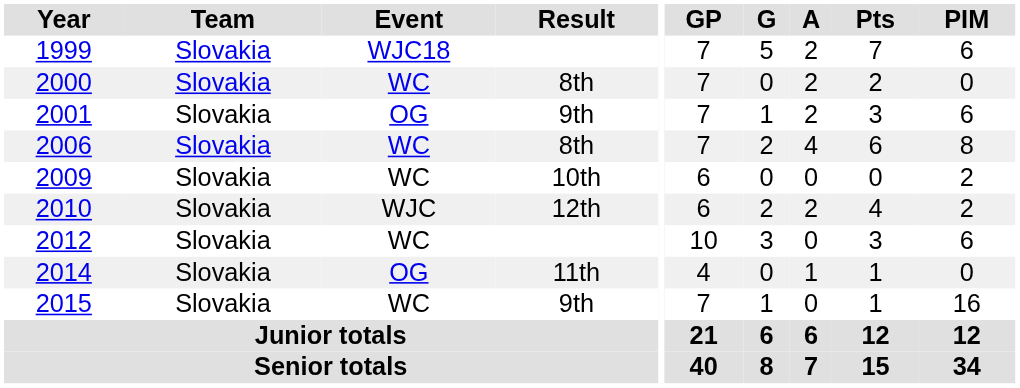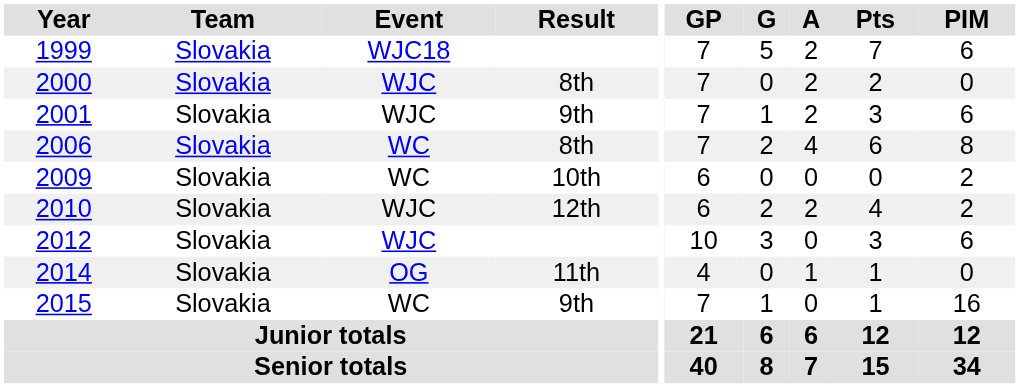2000 | Event: WC -> WJC
2001 | Event: OG -> WJC
2012 | Event: WC -> WJC
